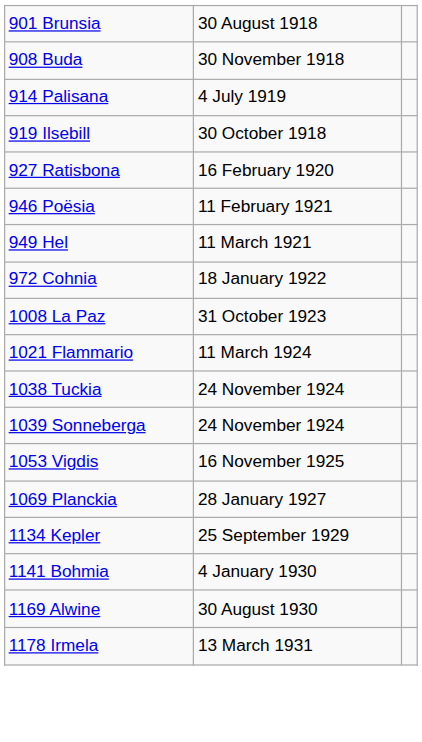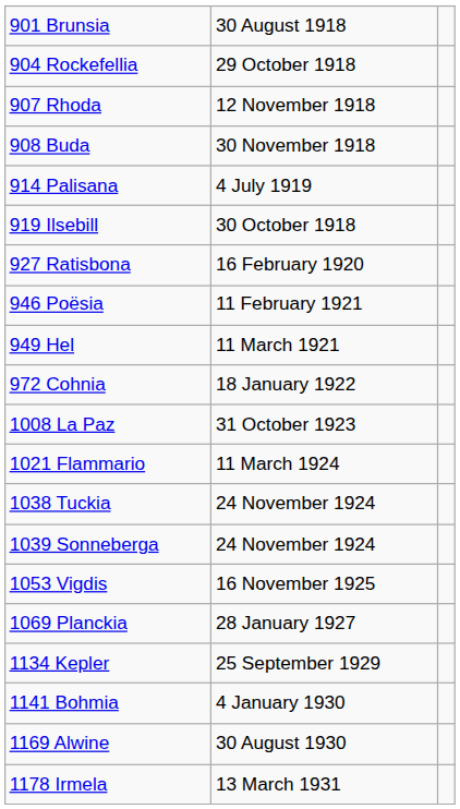+ row: 904 Rockefellia | 29 October 1918
+ row: 907 Rhoda | 12 November 1918
